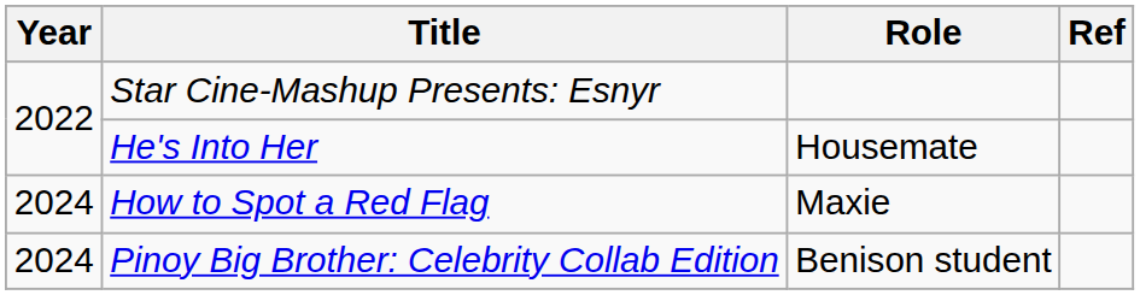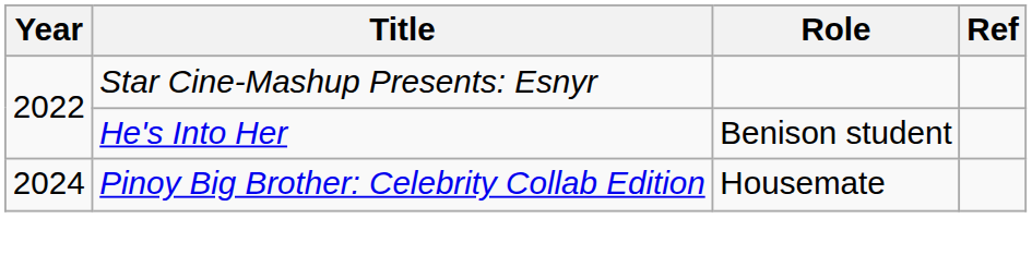He's Into Her | Role: Housemate -> Benison student
- row: 2024 | How to Spot a Red Flag | Maxie
Pinoy Big Brother: Celebrity Collab Edition | Role: Benison student -> Housemate
